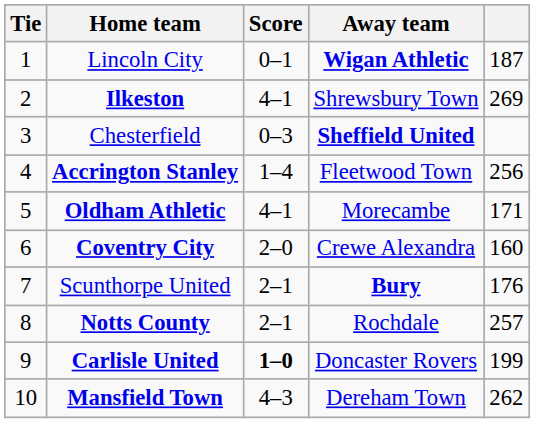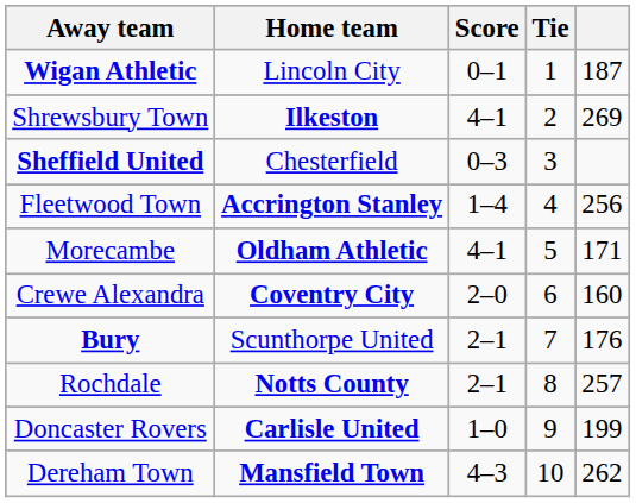columns swapped: Tie <-> Away team
Carlisle United | Score: bold -> normal
